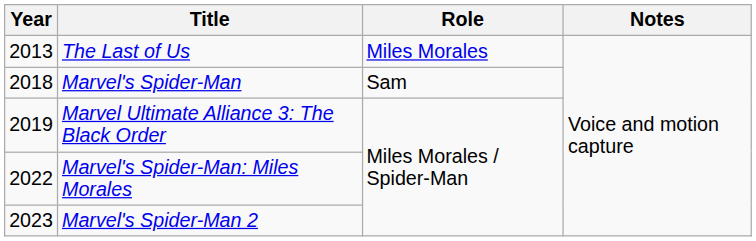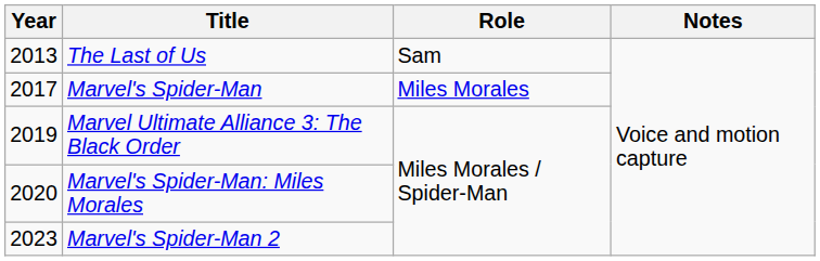The Last of Us | Role: Miles Morales -> Sam
Marvel's Spider-Man | Year: 2018 -> 2017
Marvel's Spider-Man | Role: Sam -> Miles Morales
Marvel's Spider-Man: Miles Morales | Year: 2022 -> 2020
